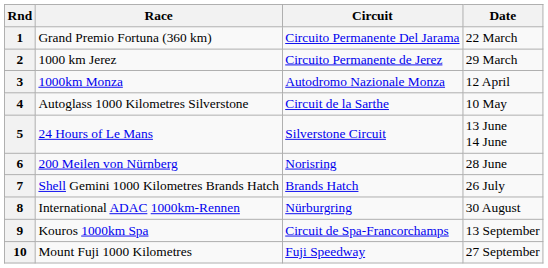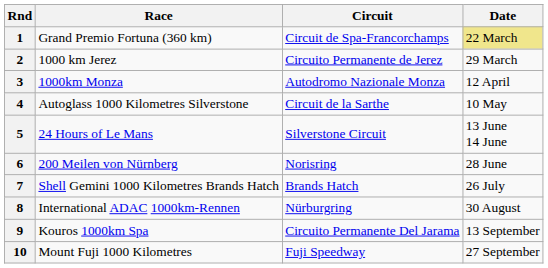1 | Circuit: Circuito Permanente Del Jarama -> Circuit de Spa-Francorchamps
1 | Date: no background -> khaki background
9 | Circuit: Circuit de Spa-Francorchamps -> Circuito Permanente Del Jarama
